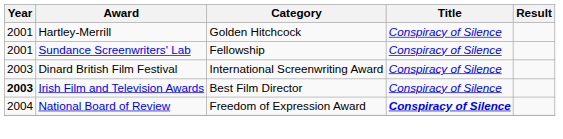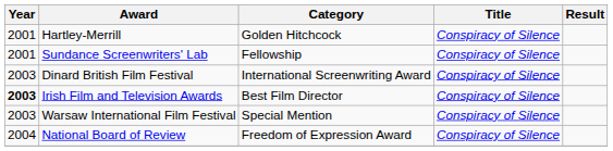+ row: 2003 | Warsaw International Film Festival | Special Mention | Conspiracy of Silence
National Board of Review | Title: bold -> normal
